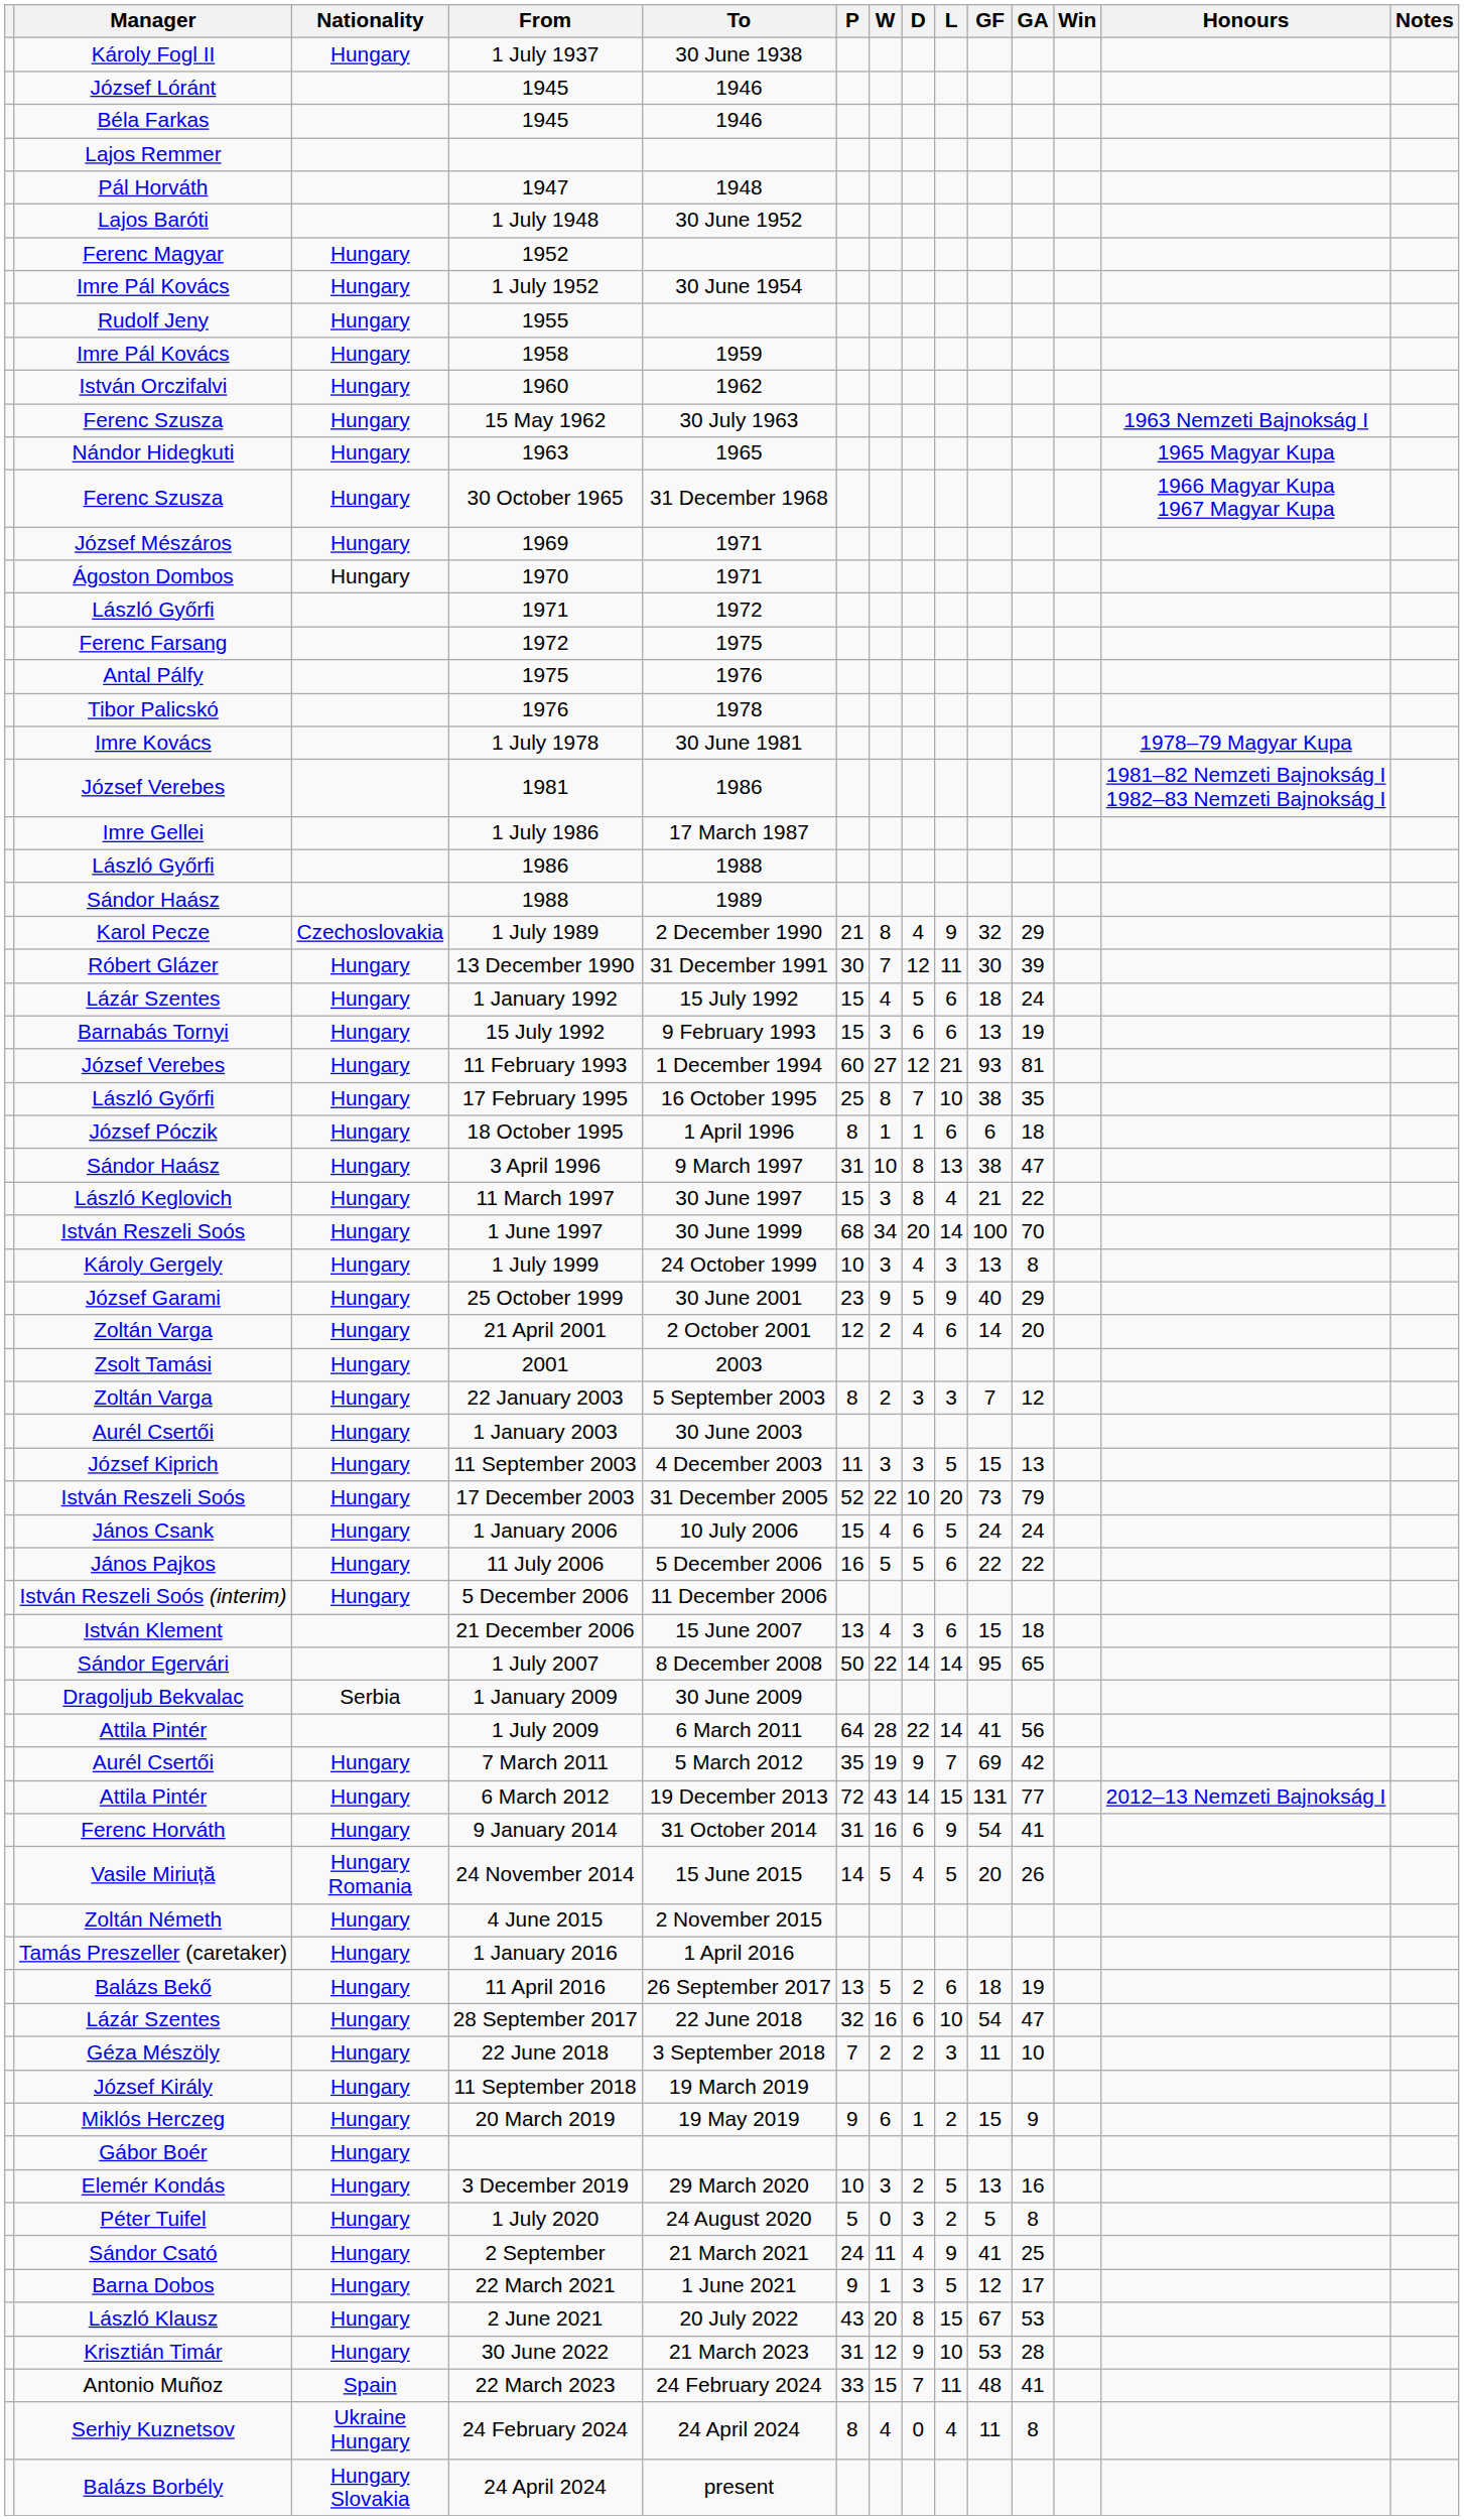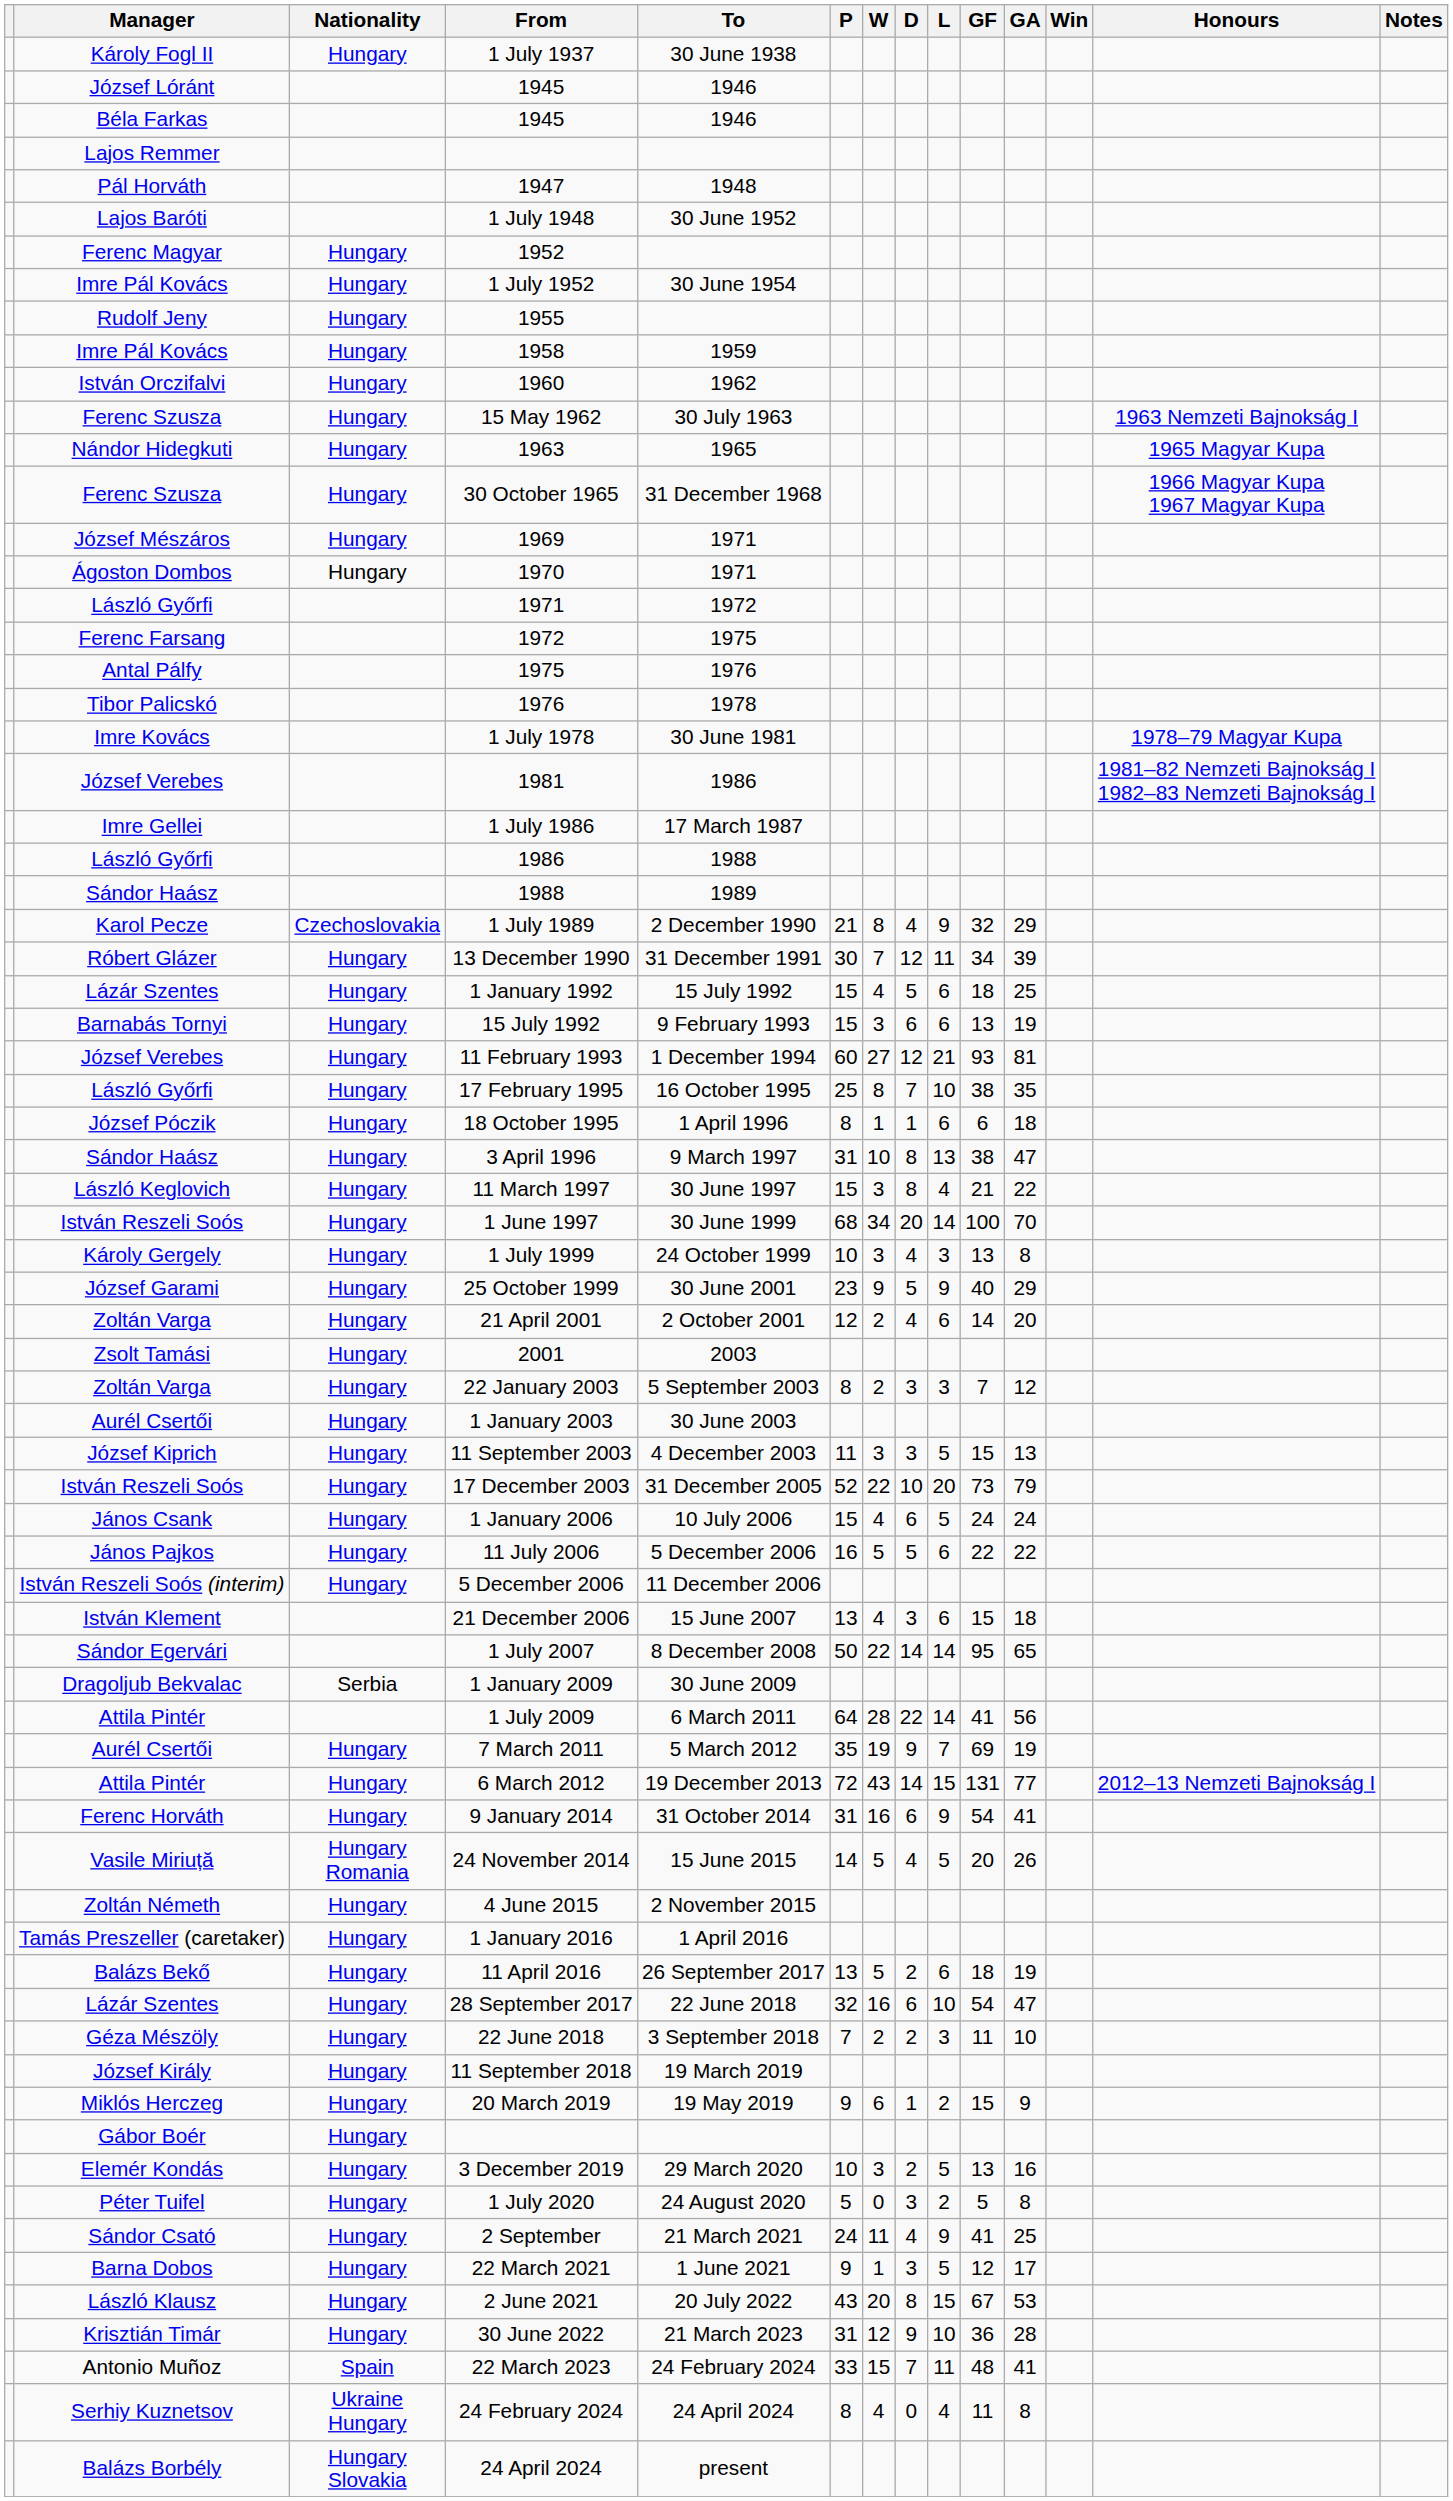13 December 1990 | GF: 30 -> 34
1 January 1992 | GA: 24 -> 25
7 March 2011 | GA: 42 -> 19
30 June 2022 | GF: 53 -> 36
